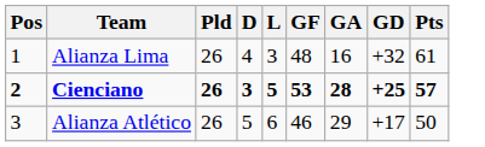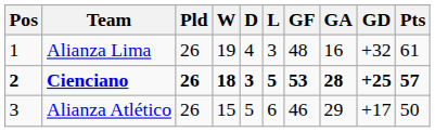+ column: W | 19 | 18 | 15
